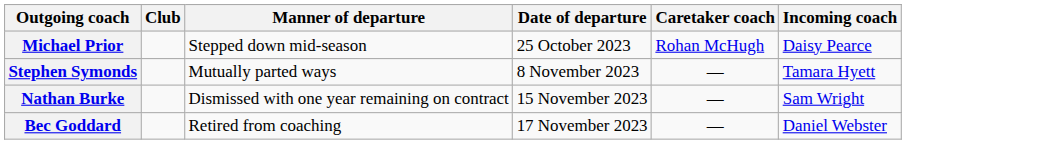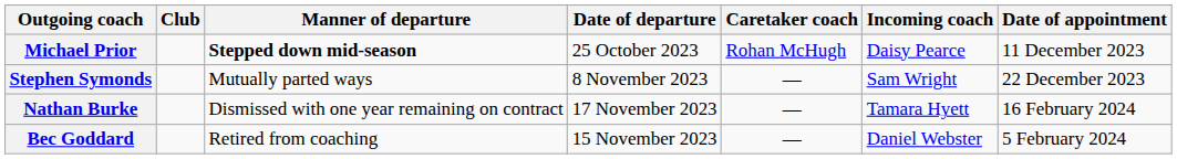+ column: Date of appointment | 11 December 2023 | 22 December 2023 | 16 February 2024 | 5 February 2024
Michael Prior | Manner of departure: normal -> bold
Stephen Symonds | Incoming coach: Tamara Hyett -> Sam Wright
Nathan Burke | Date of departure: 15 November 2023 -> 17 November 2023
Nathan Burke | Incoming coach: Sam Wright -> Tamara Hyett
Bec Goddard | Date of departure: 17 November 2023 -> 15 November 2023
